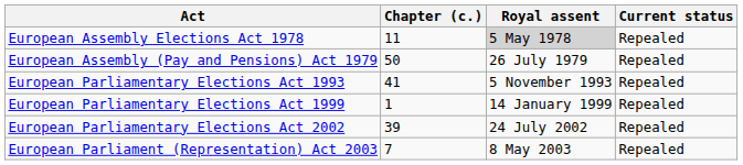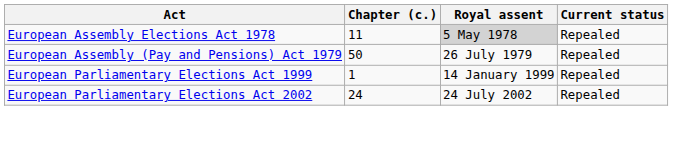- row: European Parliamentary Elections Act 1993 | 41 | 5 November 1993 | Repealed
European Parliamentary Elections Act 2002 | Chapter (c.): 39 -> 24
- row: European Parliament (Representation) Act 2003 | 7 | 8 May 2003 | Repealed
